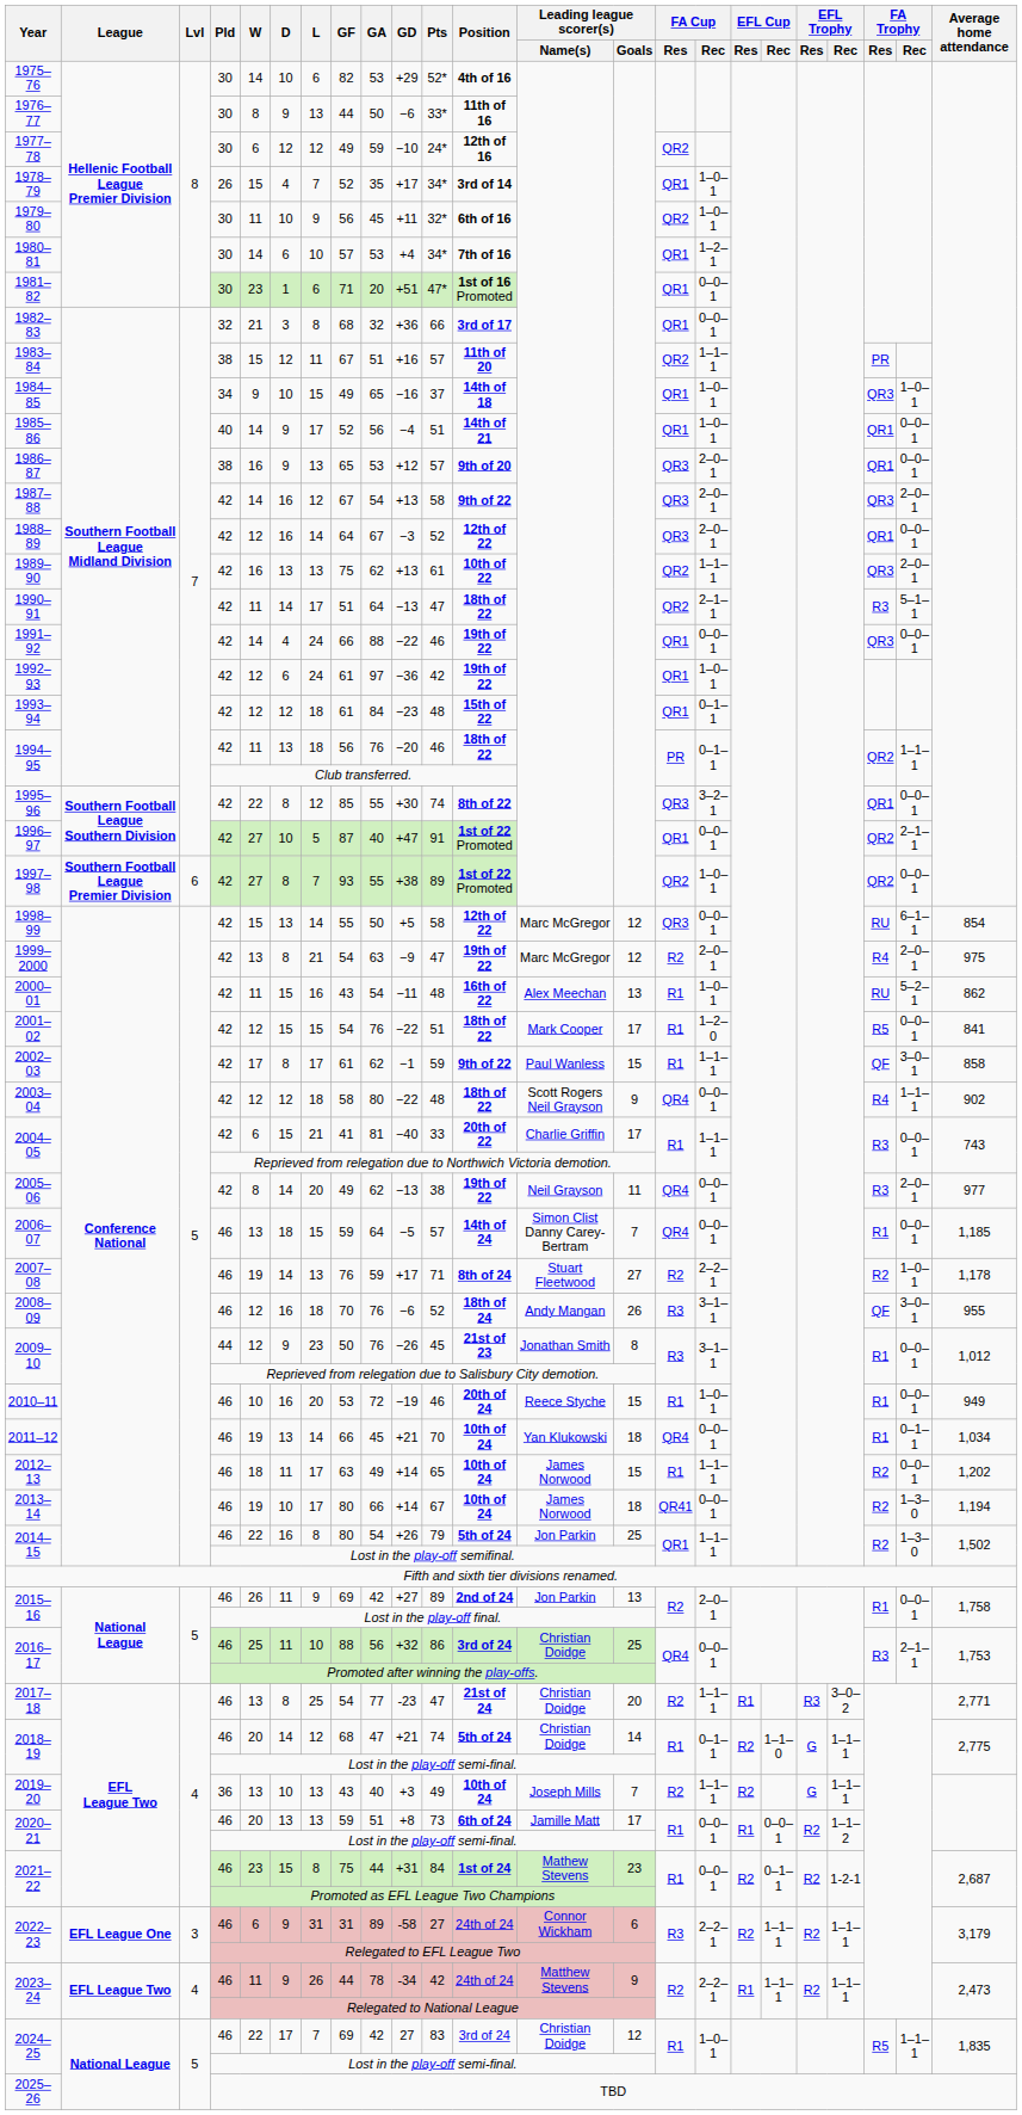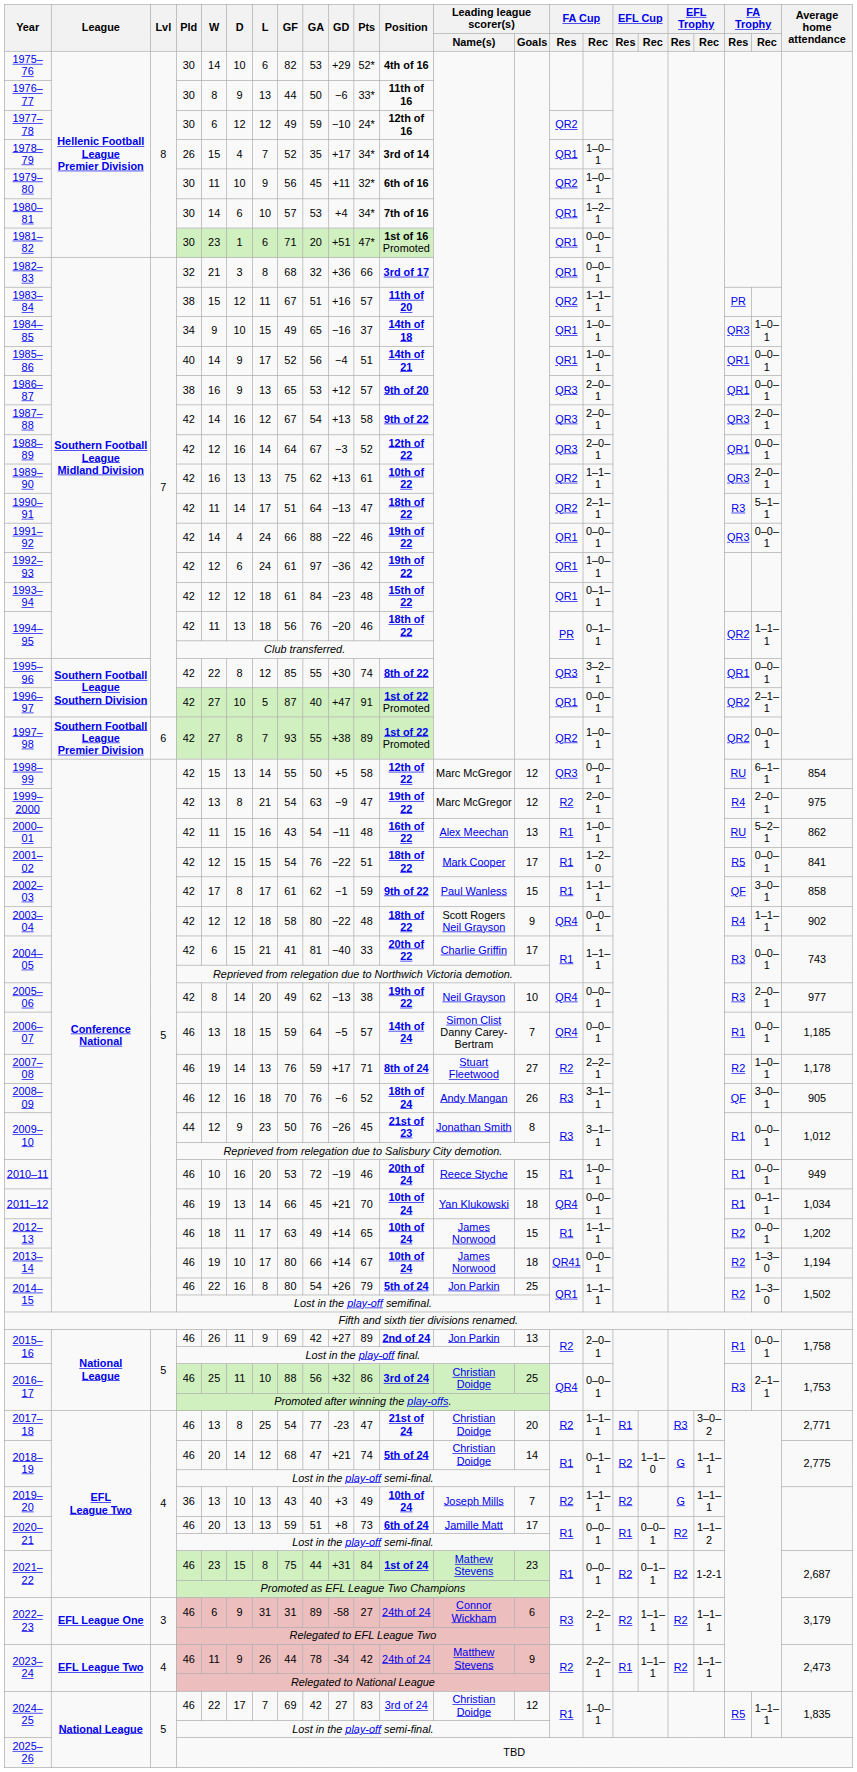2005–06 | Leading league scorer(s) / Goals: 11 -> 10
2008–09 | Average home attendance: 955 -> 905
